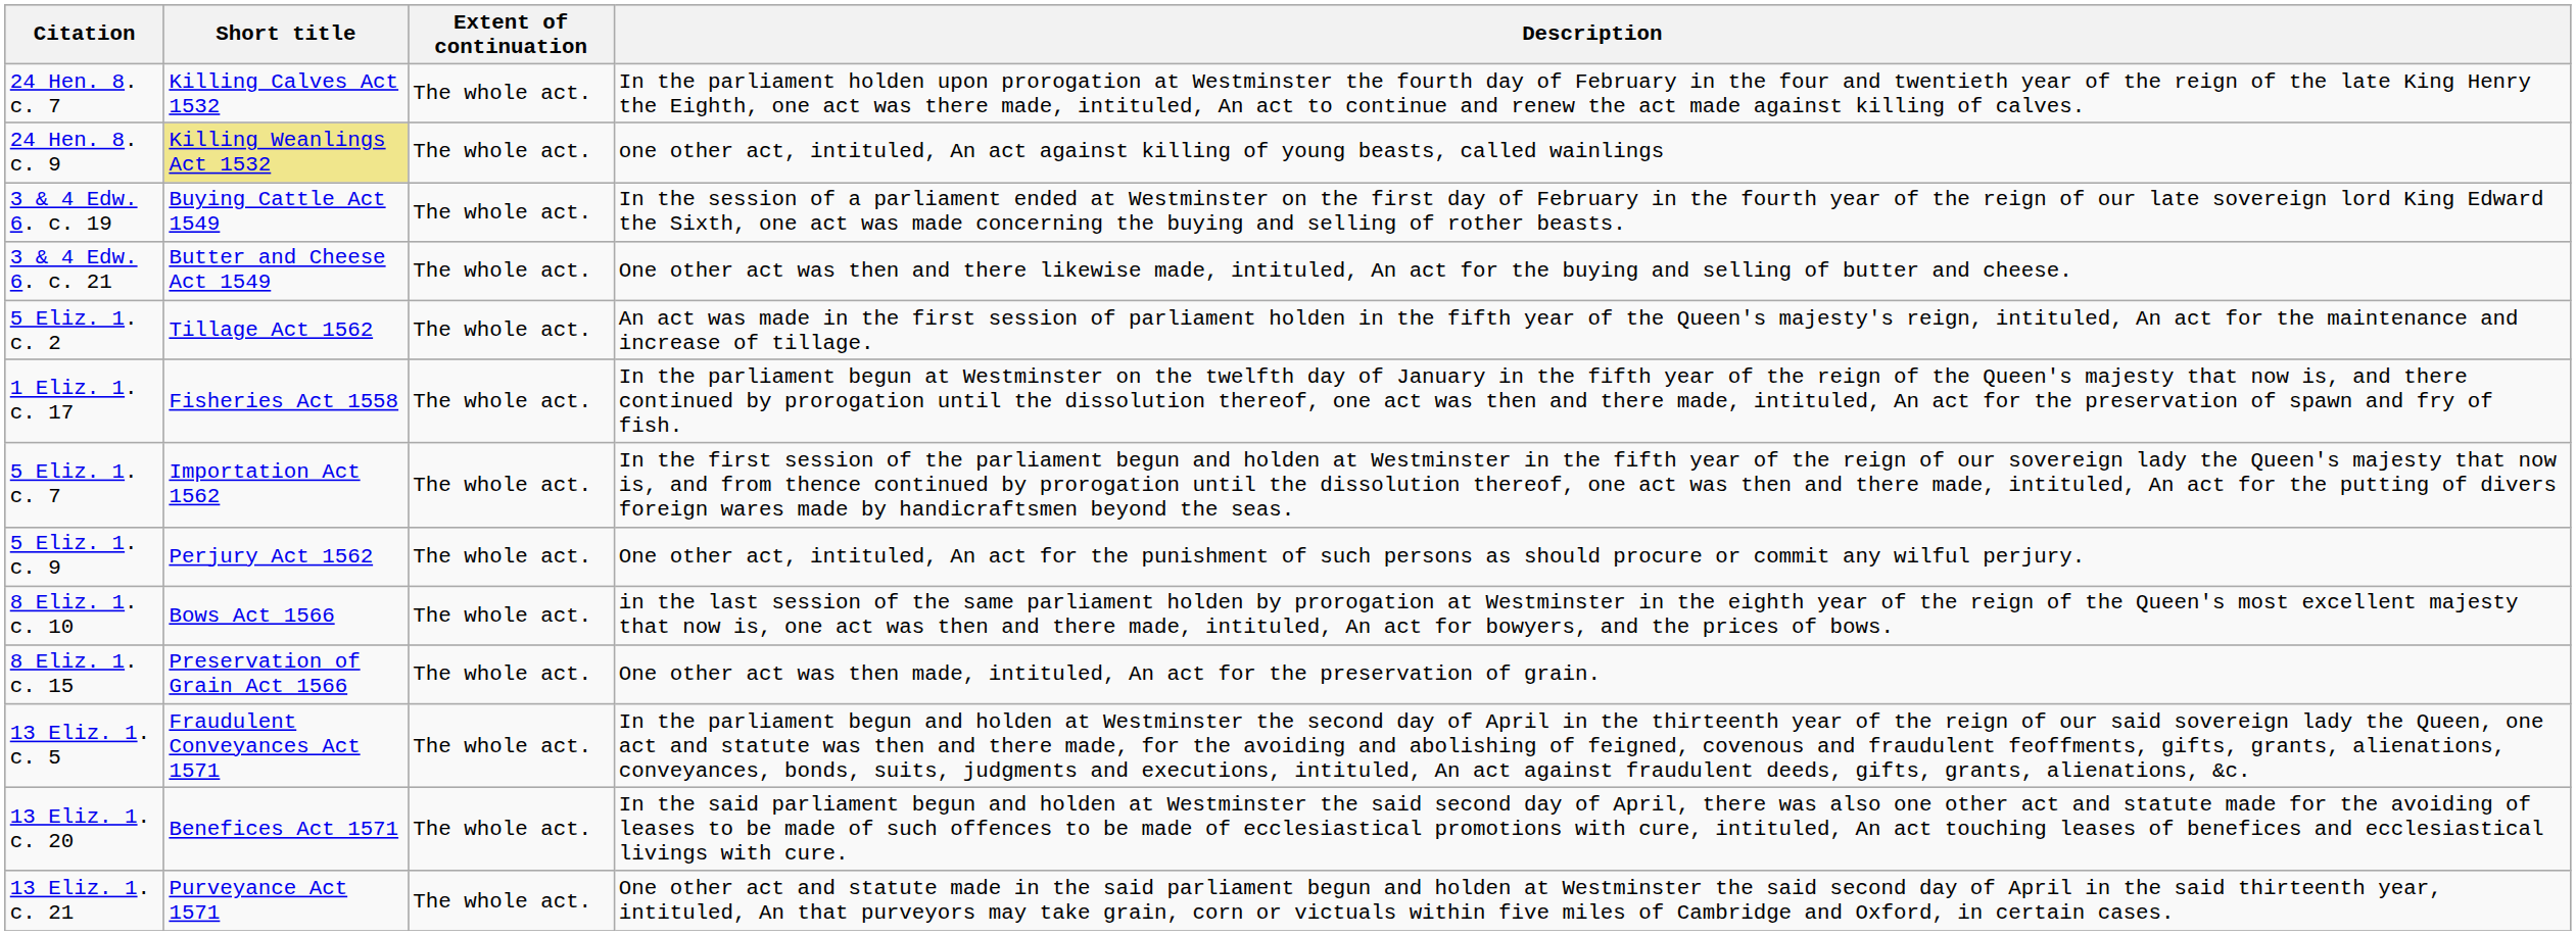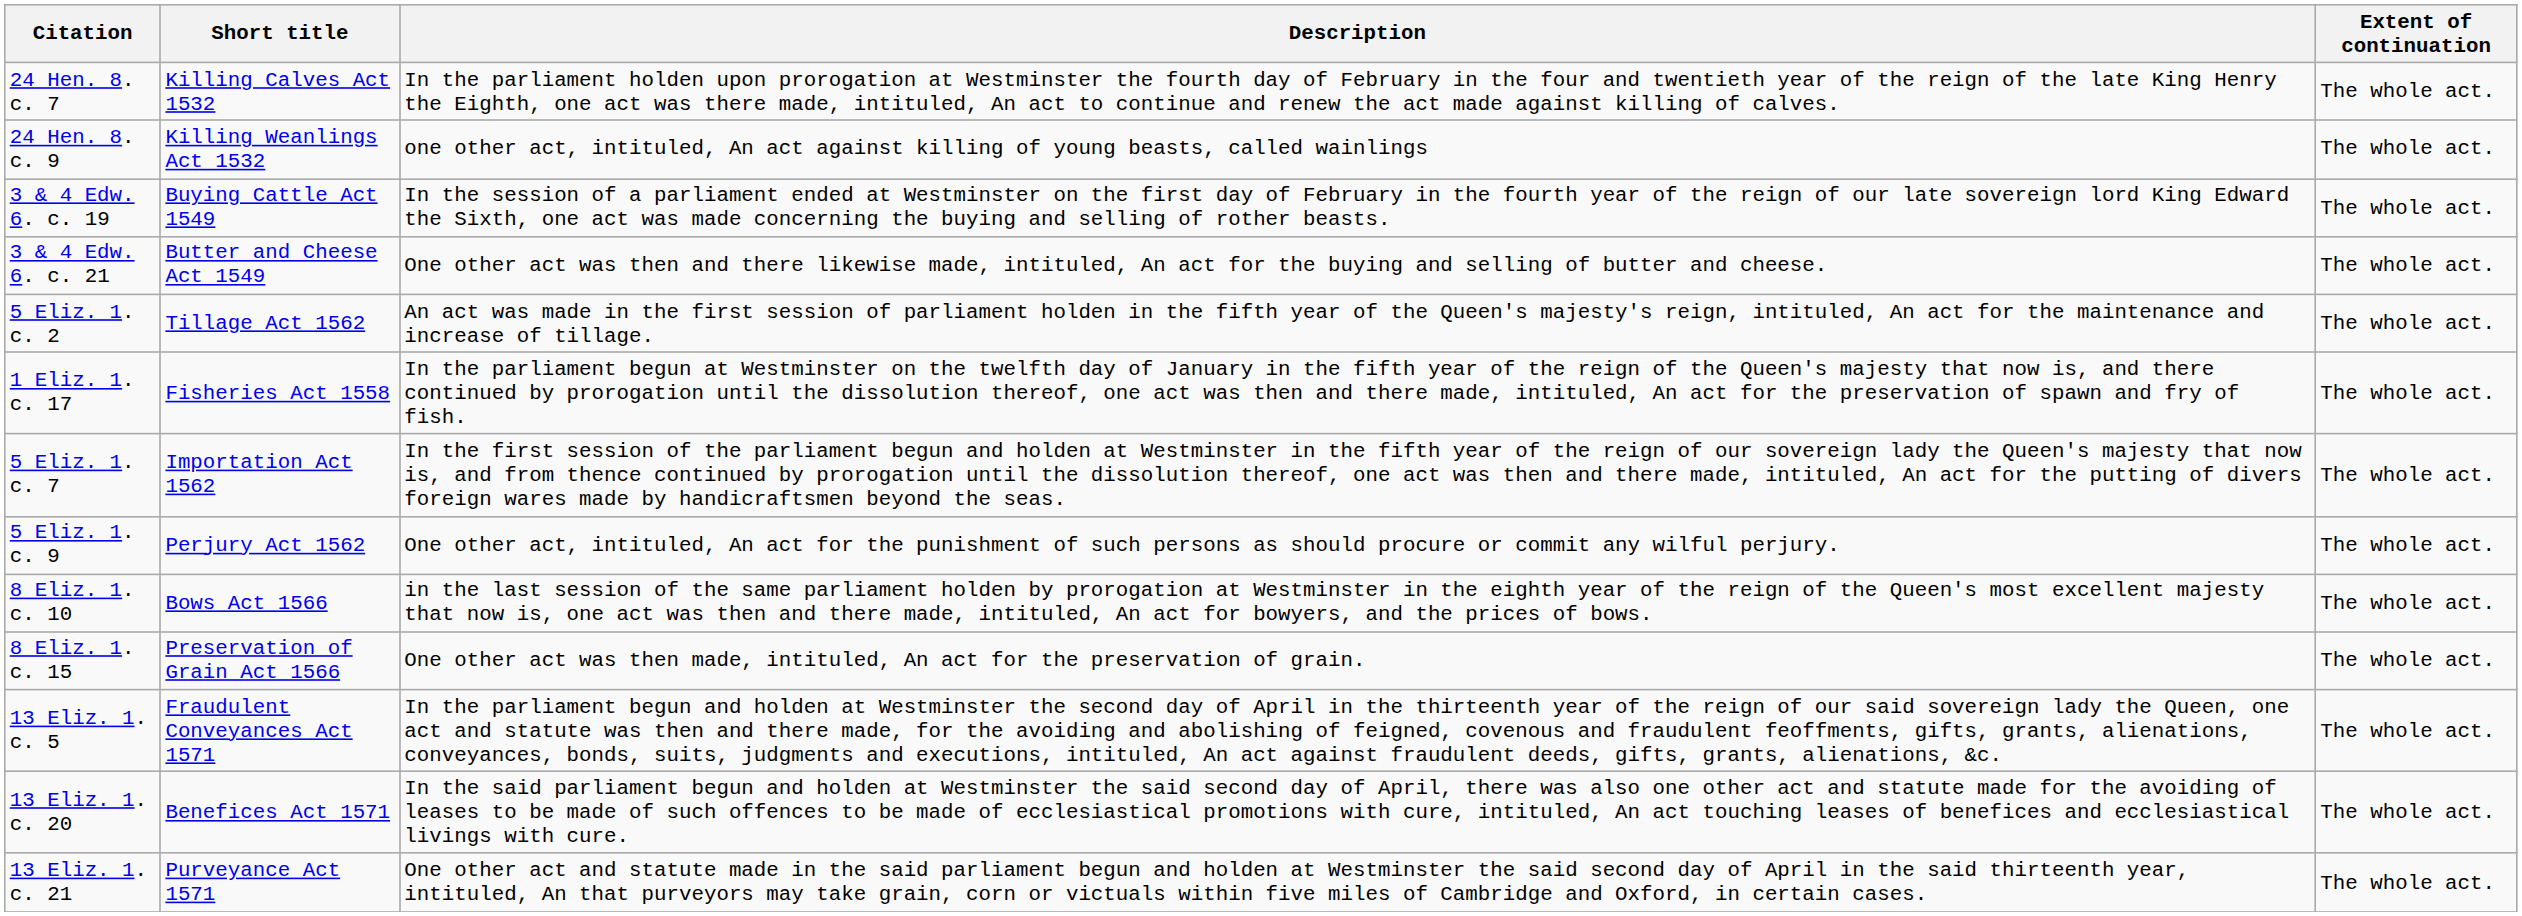columns swapped: Description <-> Extent of continuation
24 Hen. 8. c. 9 | Short title: khaki background -> no background
